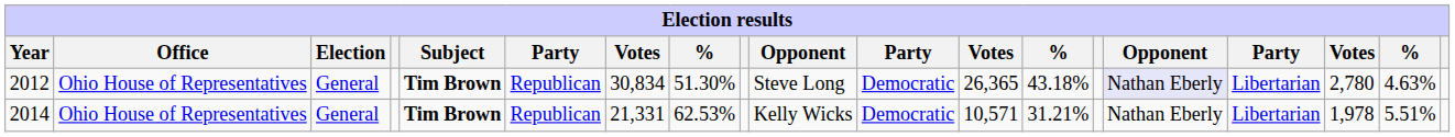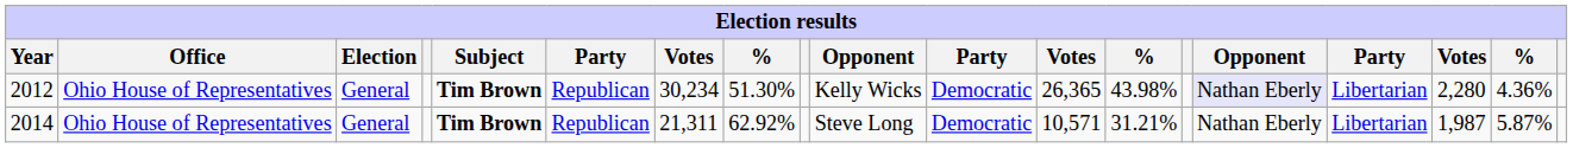2012 | column 7: 30,834 -> 30,234
2012 | column 10: Steve Long -> Kelly Wicks
2012 | column 13: 43.18% -> 43.98%
2012 | column 17: 2,780 -> 2,280
2012 | column 18: 4.63% -> 4.36%
2014 | column 7: 21,331 -> 21,311
2014 | column 8: 62.53% -> 62.92%
2014 | column 10: Kelly Wicks -> Steve Long
2014 | column 17: 1,978 -> 1,987
2014 | column 18: 5.51% -> 5.87%
